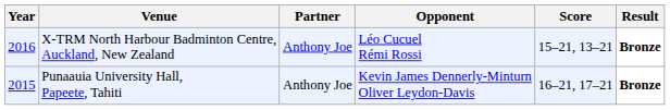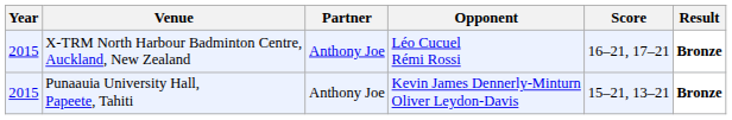X-TRM North Harbour Badminton Centre, Auckland, New Zealand | Year: 2016 -> 2015
X-TRM North Harbour Badminton Centre, Auckland, New Zealand | Score: 15–21, 13–21 -> 16–21, 17–21
Punaauia University Hall, Papeete, Tahiti | Score: 16–21, 17–21 -> 15–21, 13–21
